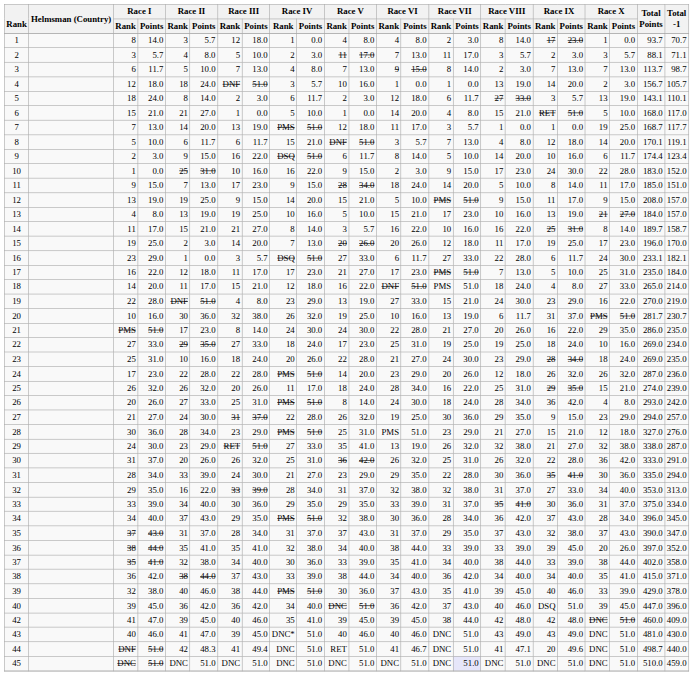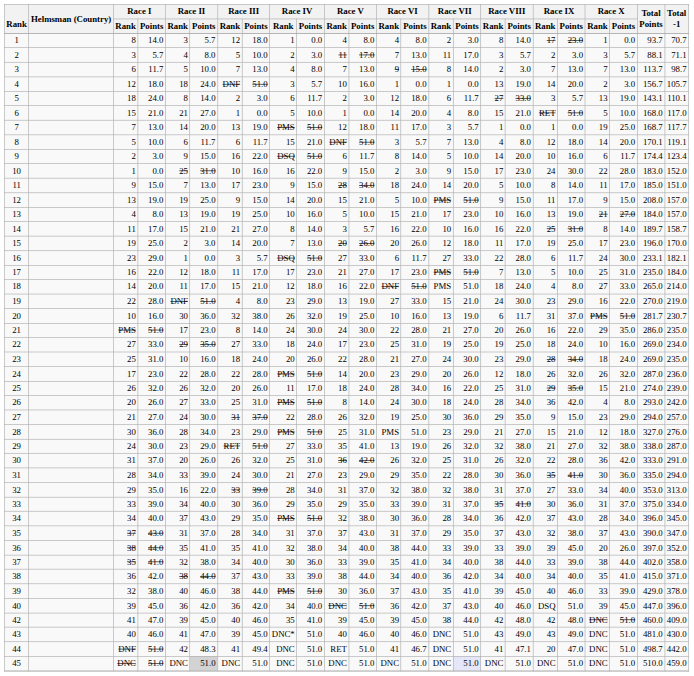44 | Race IX / Points: 49.6 -> 47.0
44 | Total -1: 440.0 -> 442.0
45 | Race II / Points: no background -> lightgrey background
